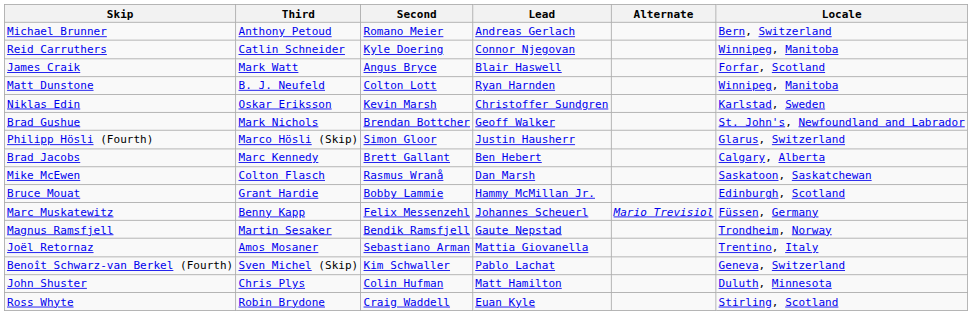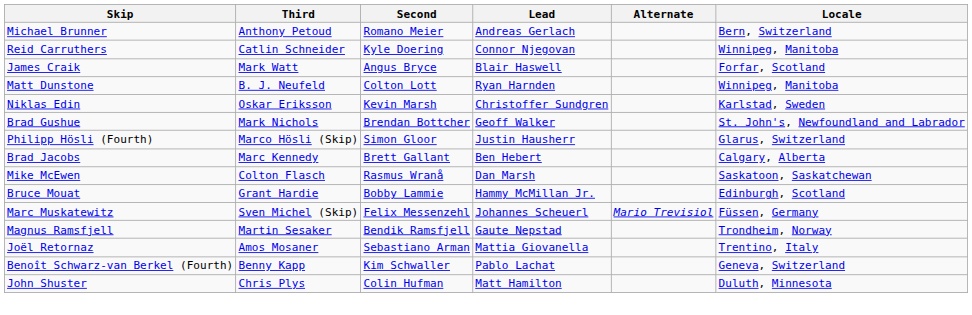Marc Muskatewitz | Third: Benny Kapp -> Sven Michel (Skip)
Benoît Schwarz-van Berkel (Fourth) | Third: Sven Michel (Skip) -> Benny Kapp
- row: Ross Whyte | Robin Brydone | Craig Waddell | Euan Kyle | Stirling, Scotland
